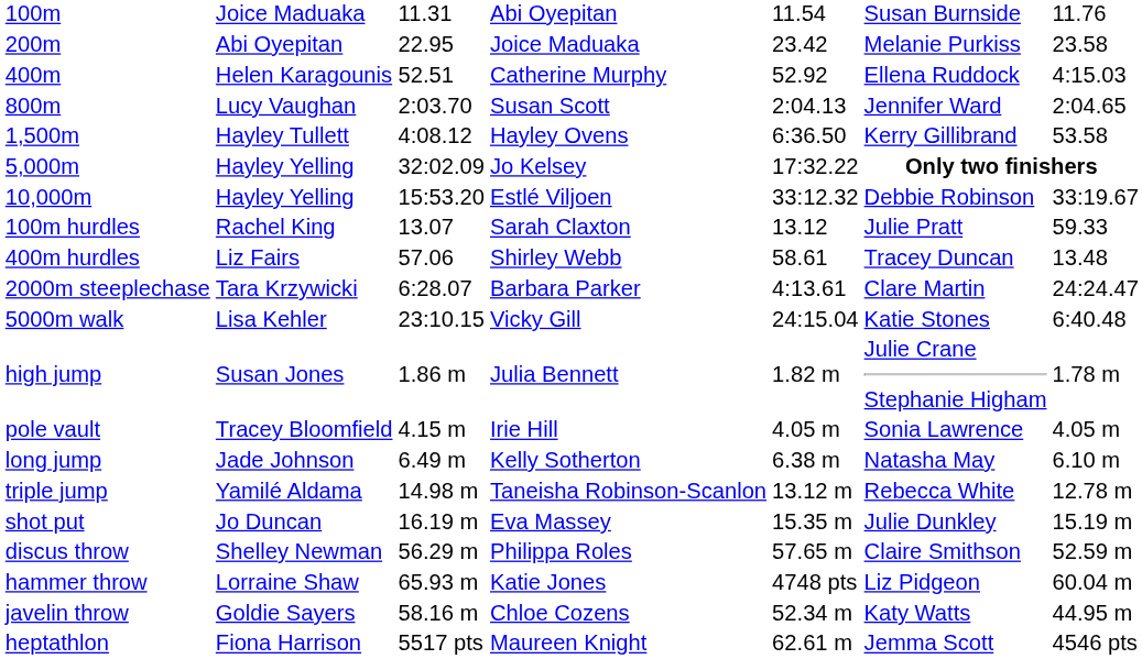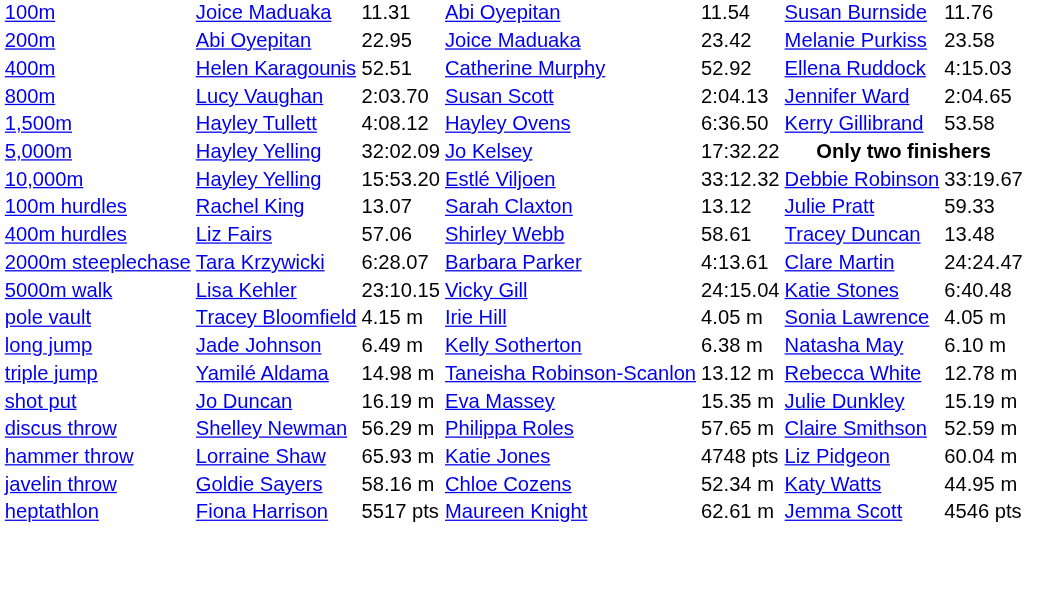- row: high jump | Susan Jones | 1.86 m | Julia Bennett | 1.82 m | Julie Crane Stephanie Higham | 1.78 m
